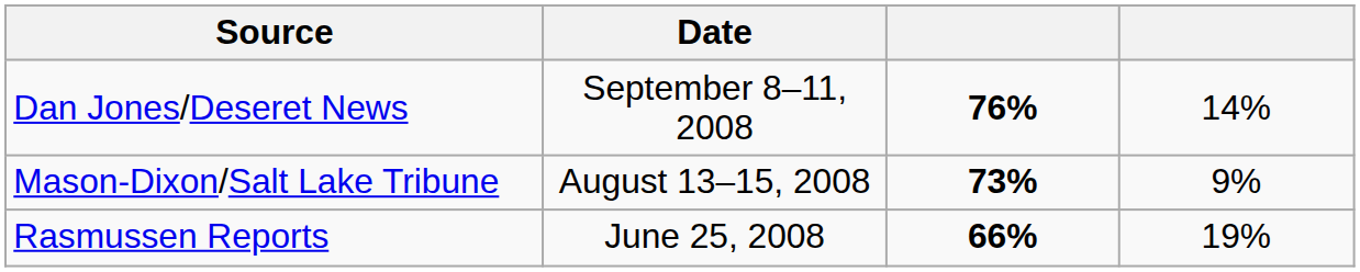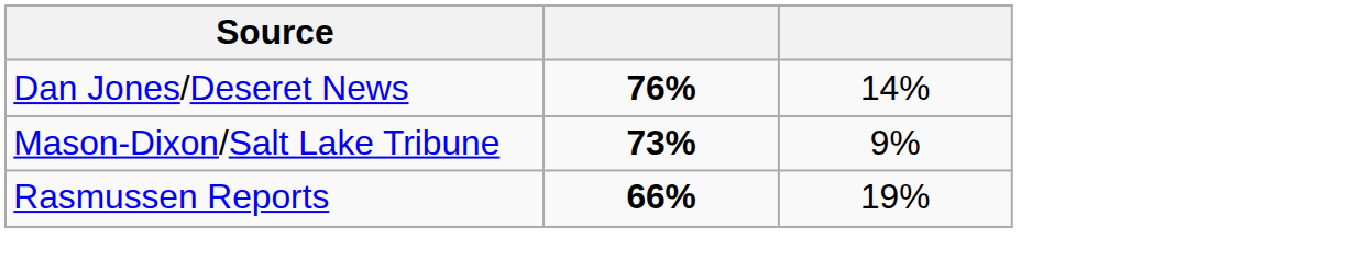- column: Date | September 8–11, 2008 | August 13–15, 2008 | June 25, 2008
